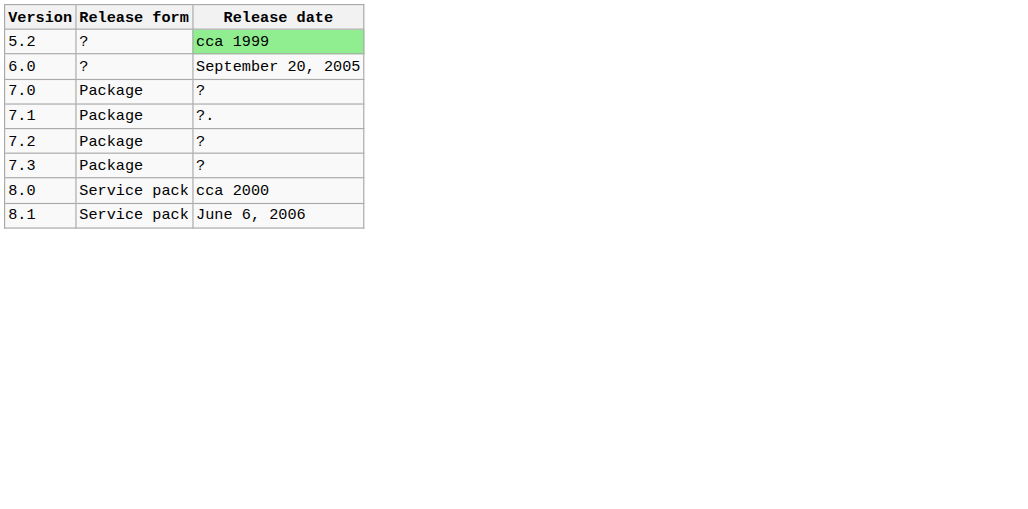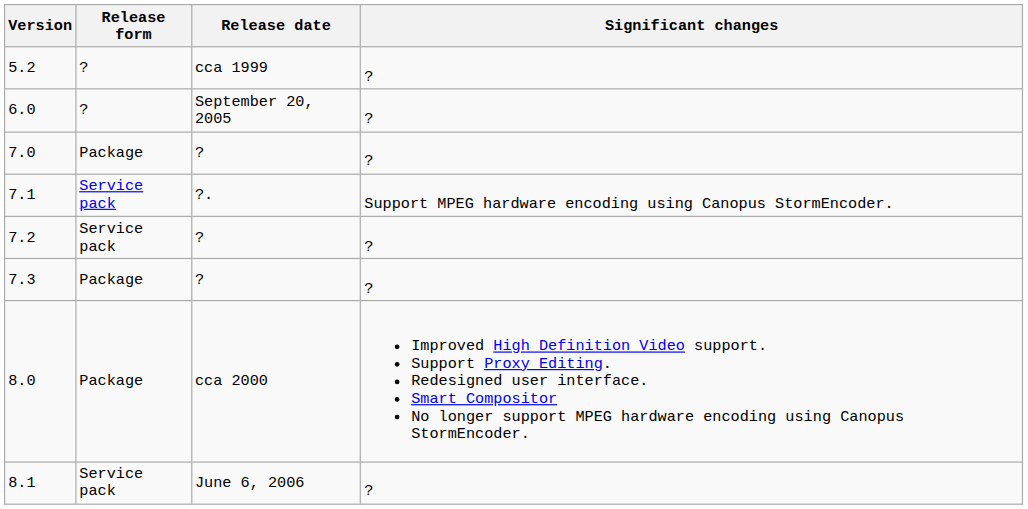+ column: Significant changes | ? | ? | ? | Support MPEG hardware encoding using Canopus StormEncoder. | ? | ? | Improved High Definition Video support. Support Proxy Editing. Redesigned user interface. Smart Compositor No longer support MPEG hardware encoding using Canopus StormEncoder. | ?
5.2 | Release date: lightgreen background -> no background
7.1 | Release form: Package -> Service pack
7.2 | Release form: Package -> Service pack
8.0 | Release form: Service pack -> Package
